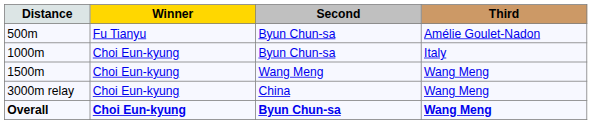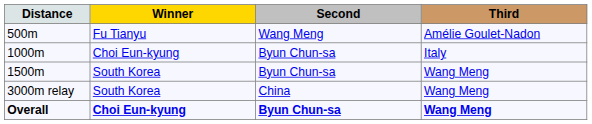500m | Second: Byun Chun-sa -> Wang Meng
1500m | Winner: Choi Eun-kyung -> South Korea
1500m | Second: Wang Meng -> Byun Chun-sa
3000m relay | Winner: Choi Eun-kyung -> South Korea
